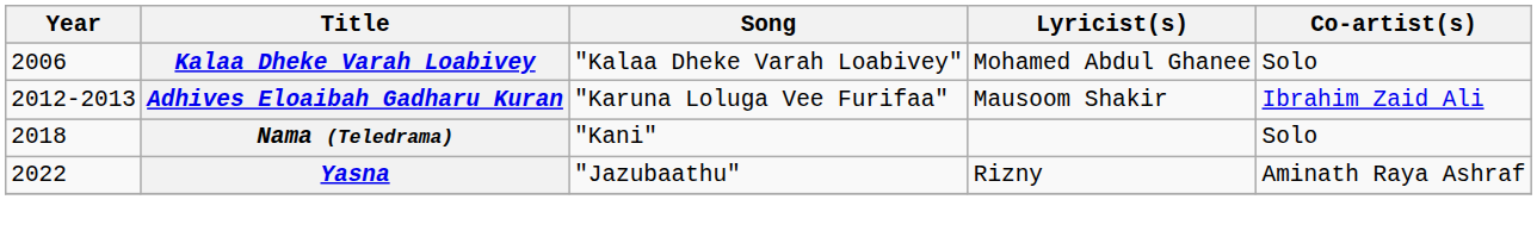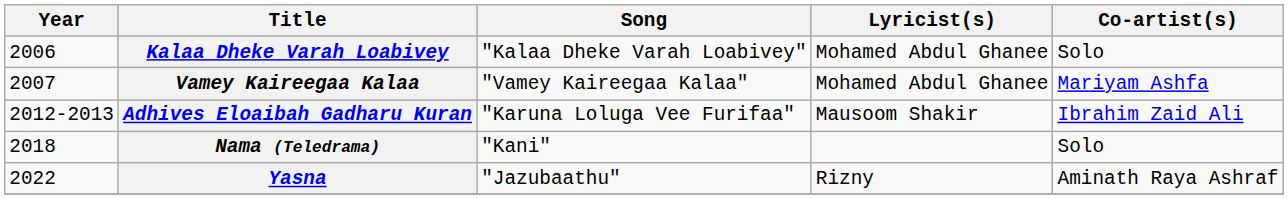+ row: 2007 | Vamey Kaireegaa Kalaa | "Vamey Kaireegaa Kalaa" | Mohamed Abdul Ghanee | Mariyam Ashfa
